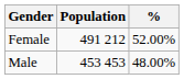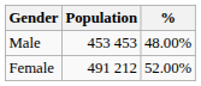rows swapped: Female <-> Male
